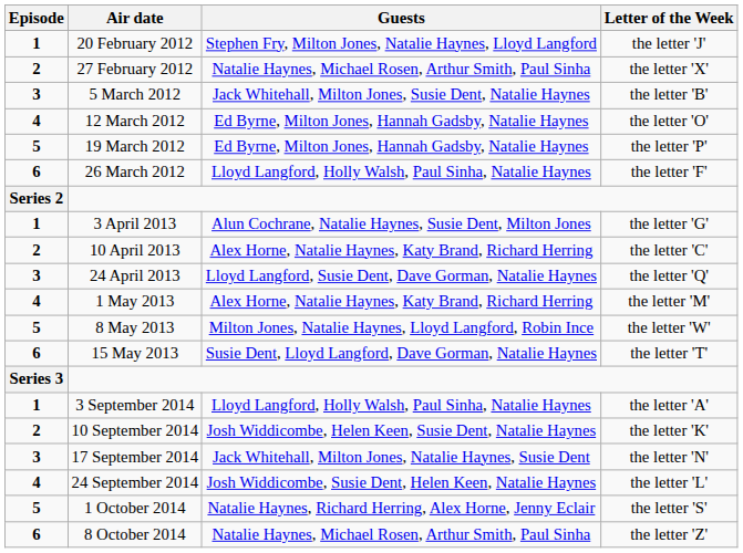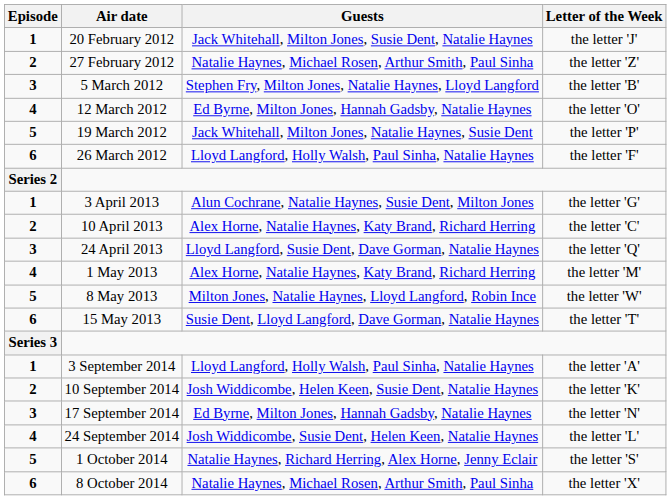20 February 2012 | Guests: Stephen Fry, Milton Jones, Natalie Haynes, Lloyd Langford -> Jack Whitehall, Milton Jones, Susie Dent, Natalie Haynes
27 February 2012 | Letter of the Week: the letter 'X' -> the letter 'Z'
5 March 2012 | Guests: Jack Whitehall, Milton Jones, Susie Dent, Natalie Haynes -> Stephen Fry, Milton Jones, Natalie Haynes, Lloyd Langford
19 March 2012 | Guests: Ed Byrne, Milton Jones, Hannah Gadsby, Natalie Haynes -> Jack Whitehall, Milton Jones, Natalie Haynes, Susie Dent
17 September 2014 | Guests: Jack Whitehall, Milton Jones, Natalie Haynes, Susie Dent -> Ed Byrne, Milton Jones, Hannah Gadsby, Natalie Haynes
8 October 2014 | Letter of the Week: the letter 'Z' -> the letter 'X'
